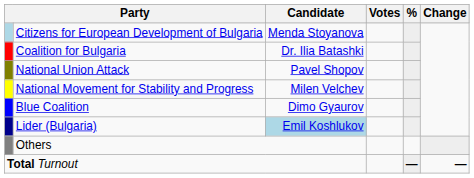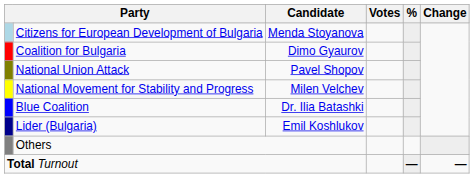Coalition for Bulgaria | Candidate: Dr. Ilia Batashki -> Dimo Gyaurov
Blue Coalition | Candidate: Dimo Gyaurov -> Dr. Ilia Batashki
Lider (Bulgaria) | Candidate: lightblue background -> no background
